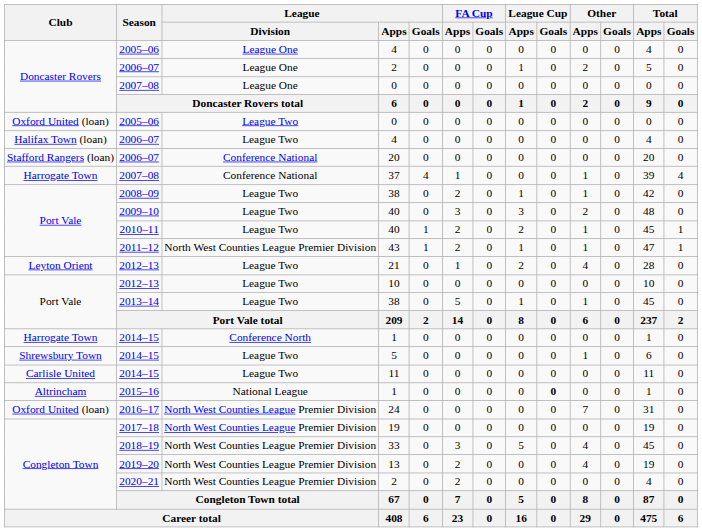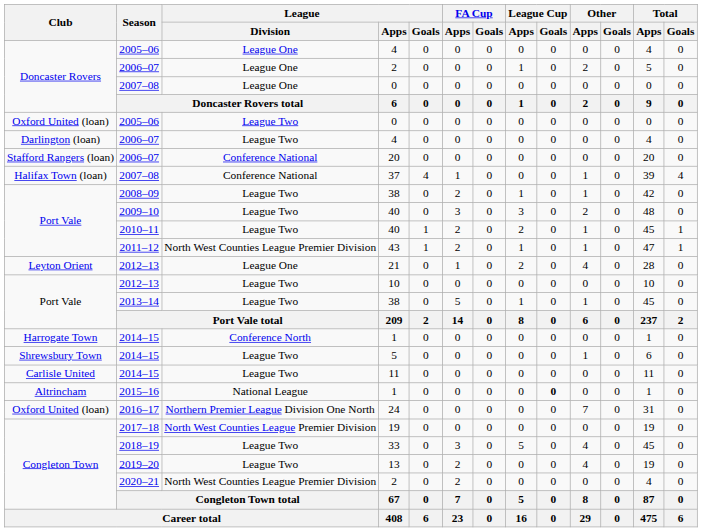2006–07 / 4 | Club: Halifax Town (loan) -> Darlington (loan)
37 | Club: Harrogate Town -> Halifax Town (loan)
21 | League / Division: League Two -> League One
24 | League / Division: North West Counties League Premier Division -> Northern Premier League Division One North
33 | League / Division: North West Counties League Premier Division -> League Two
13 | League / Division: North West Counties League Premier Division -> League Two
